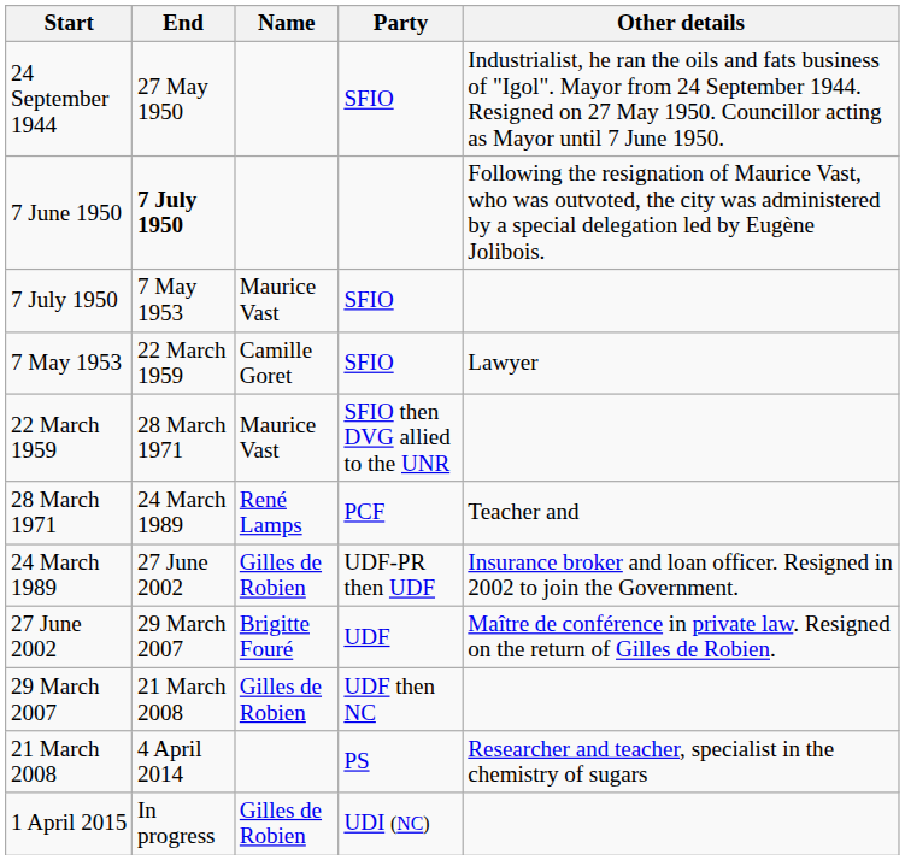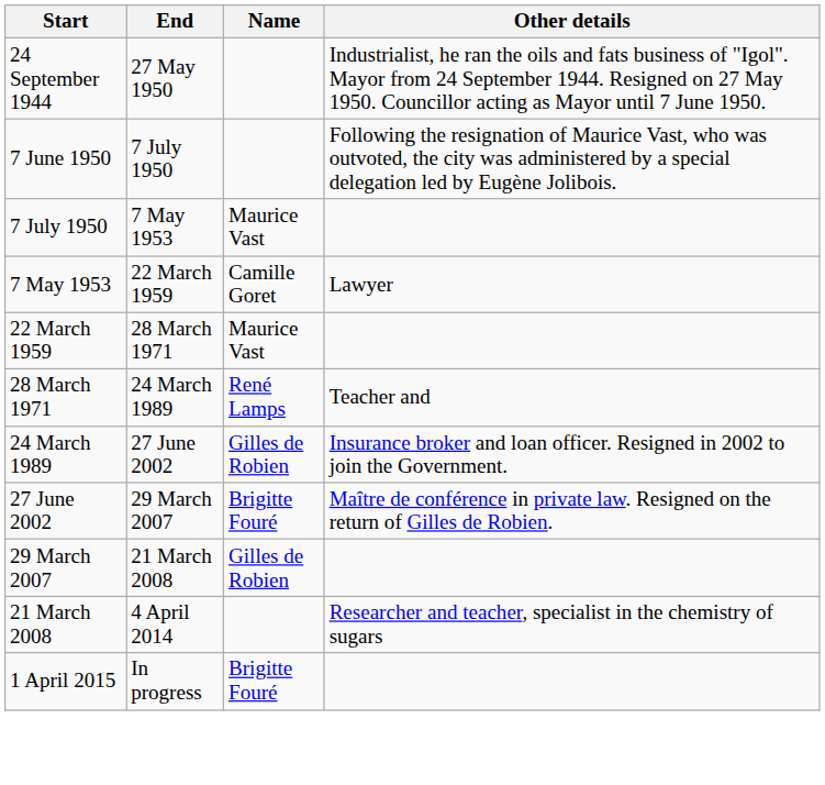- column: Party | SFIO | SFIO | SFIO | SFIO then DVG allied to the UNR | PCF | UDF-PR then UDF | UDF | UDF then NC | PS | UDI (NC)
7 June 1950 | End: bold -> normal
1 April 2015 | Name: Gilles de Robien -> Brigitte Fouré
